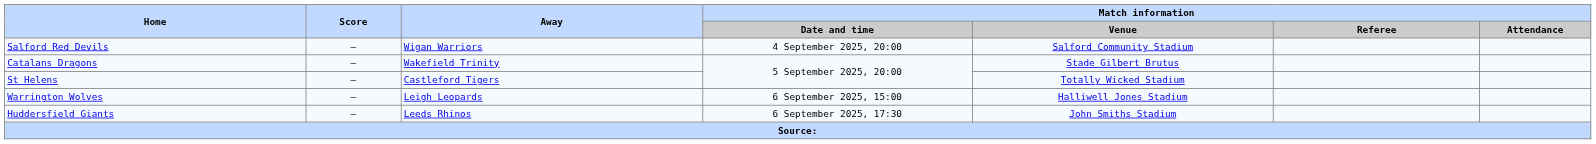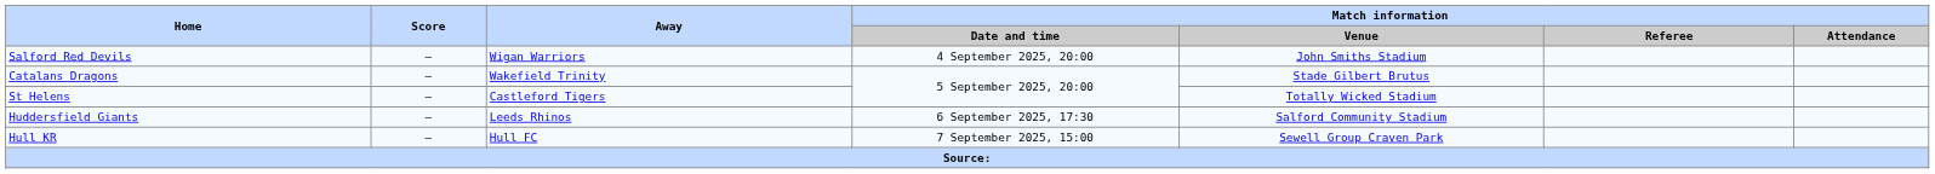Salford Red Devils | Match information / Venue: Salford Community Stadium -> John Smiths Stadium
- row: Warrington Wolves | – | Leigh Leopards | 6 September 2025, 15:00 | Halliwell Jones Stadium
Huddersfield Giants | Match information / Venue: John Smiths Stadium -> Salford Community Stadium
+ row: Hull KR | – | Hull FC | 7 September 2025, 15:00 | Sewell Group Craven Park
